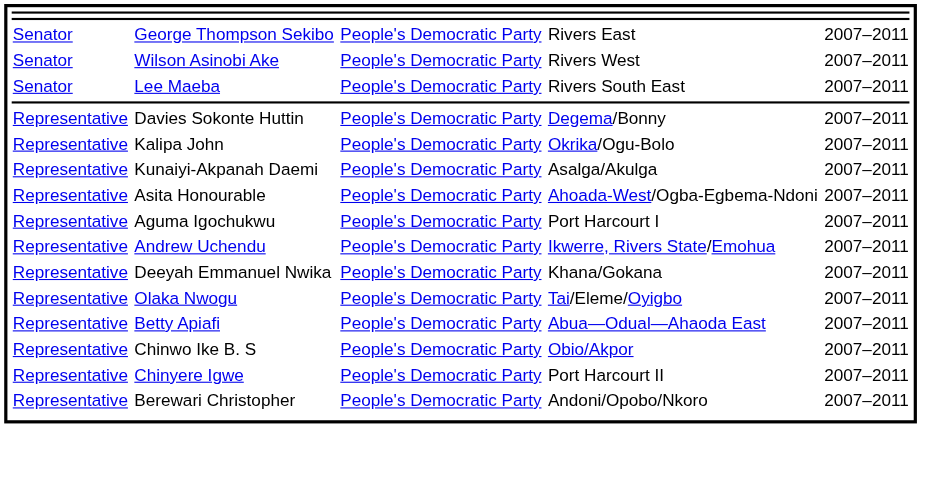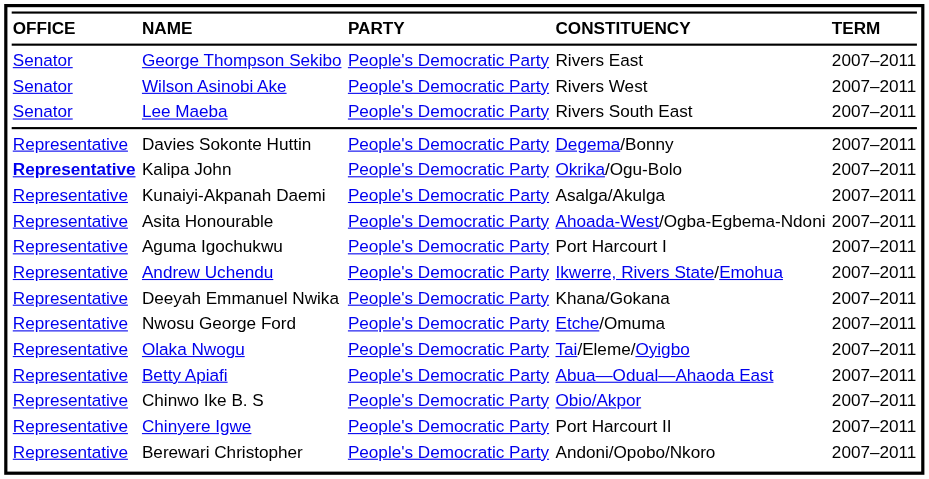+ row: OFFICE | NAME | PARTY | CONSTITUENCY | TERM
Kalipa John | column 1: normal -> bold
+ row: Representative | Nwosu George Ford | People's Democratic Party | Etche/Omuma | 2007–2011
